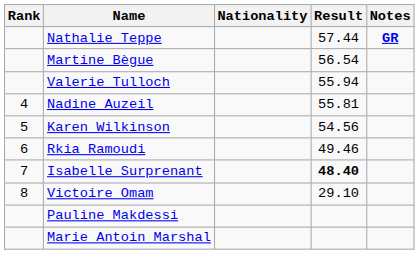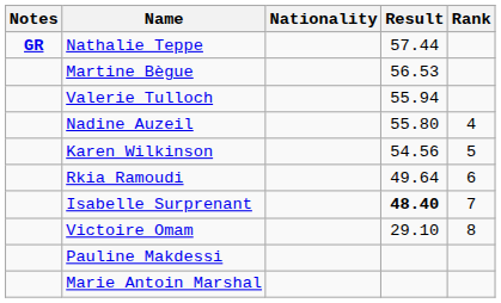columns swapped: Rank <-> Notes
Martine Bègue | Result: 56.54 -> 56.53
Nadine Auzeil | Result: 55.81 -> 55.80
Rkia Ramoudi | Result: 49.46 -> 49.64
